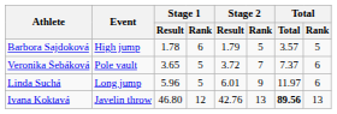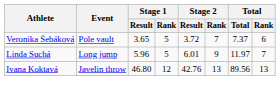- row: Barbora Sajdoková | High jump | 1.78 | 6 | 1.79 | 5 | 3.57 | 5
Linda Suchá | Total / Rank: 6 -> 7
Ivana Koktavá | Total: bold -> normal
